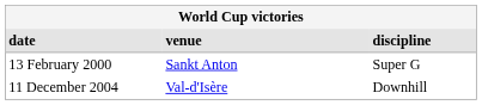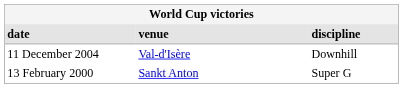rows swapped: 13 February 2000 <-> 11 December 2004
